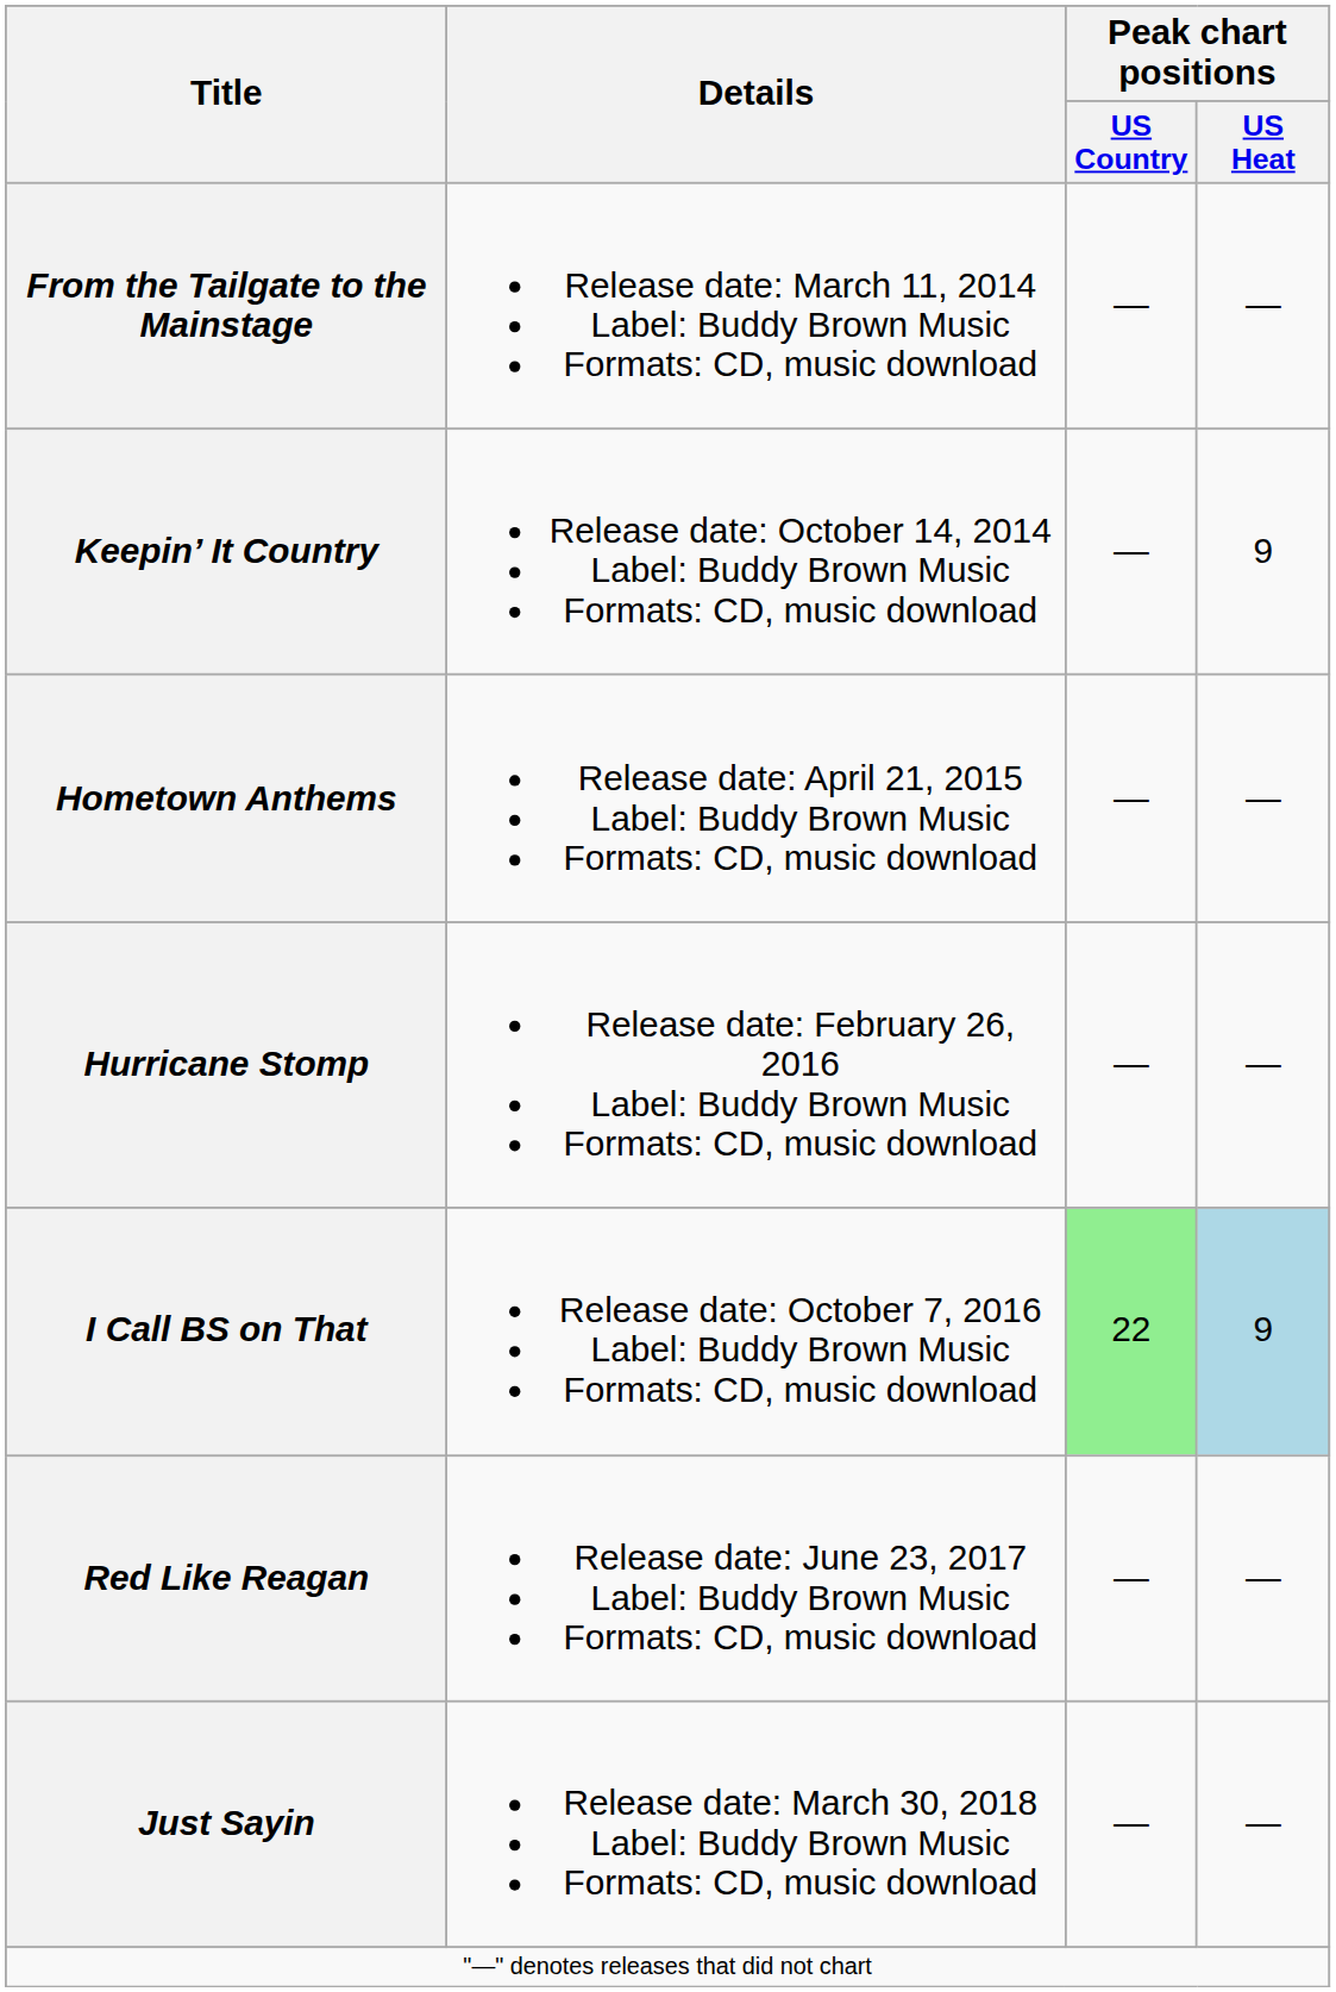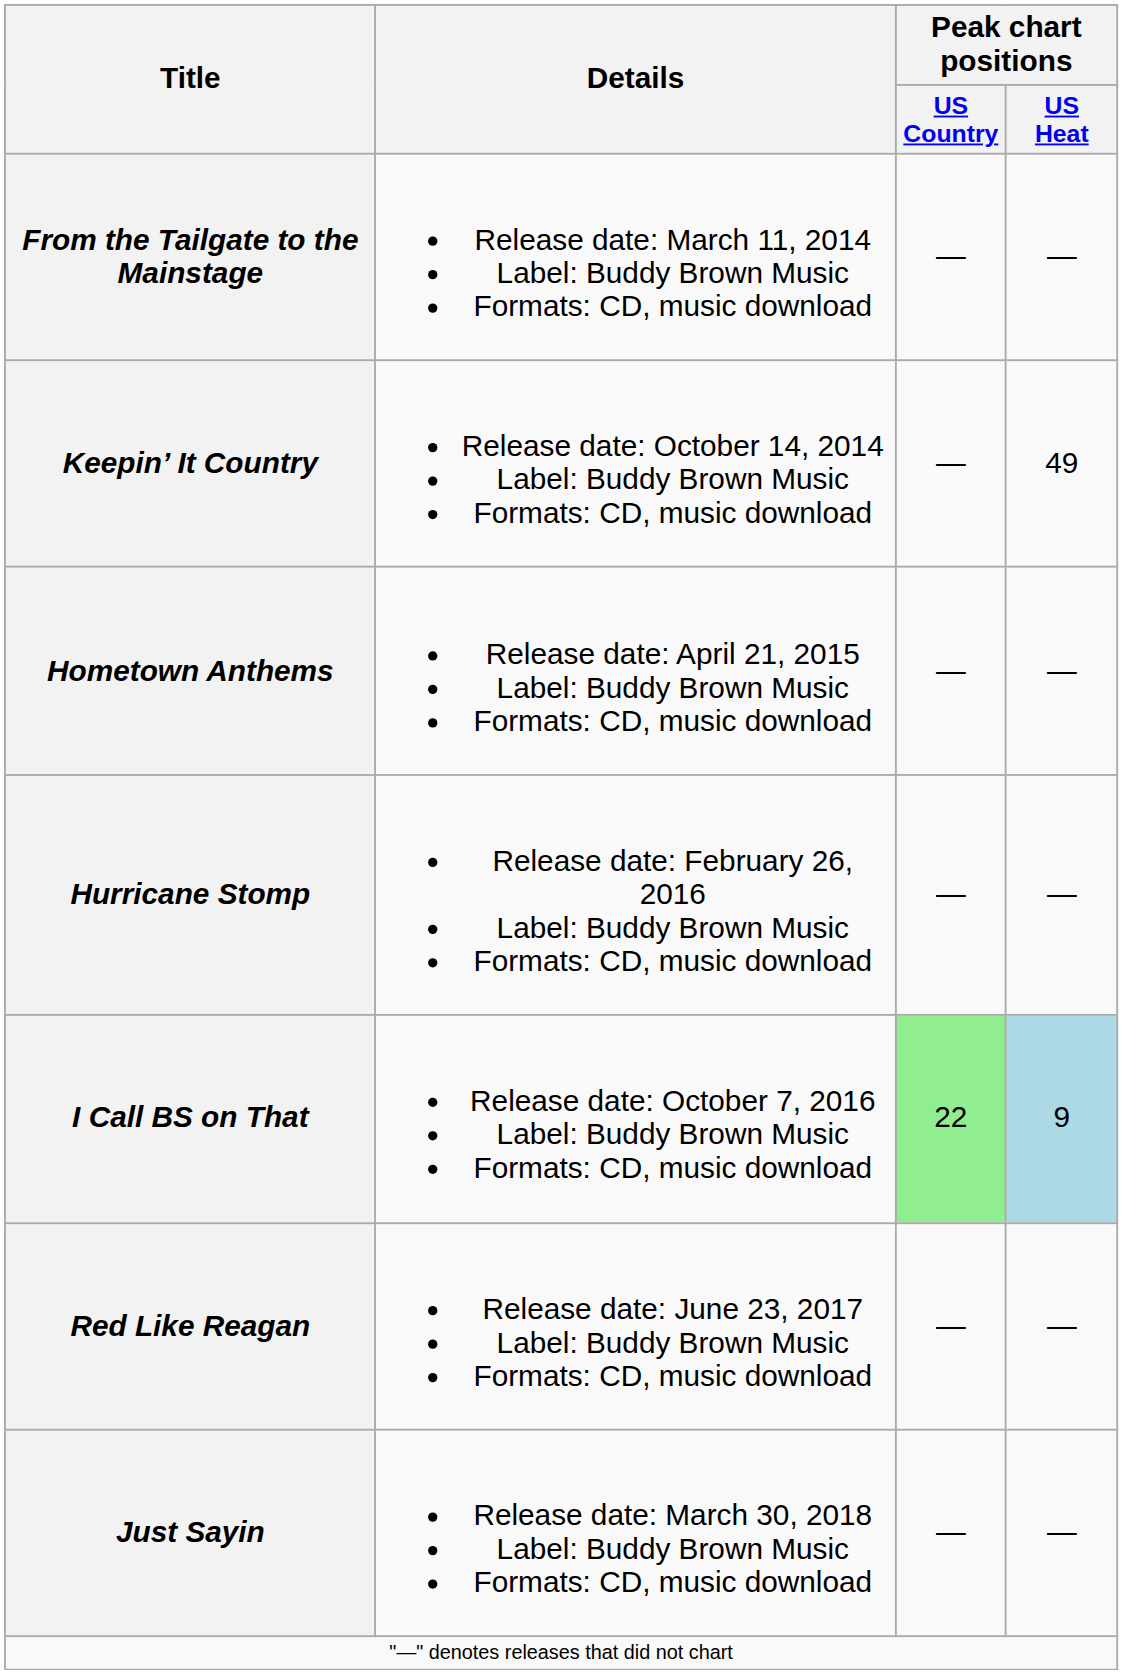Keepin’ It Country | Peak chart positions / US Heat: 9 -> 49
